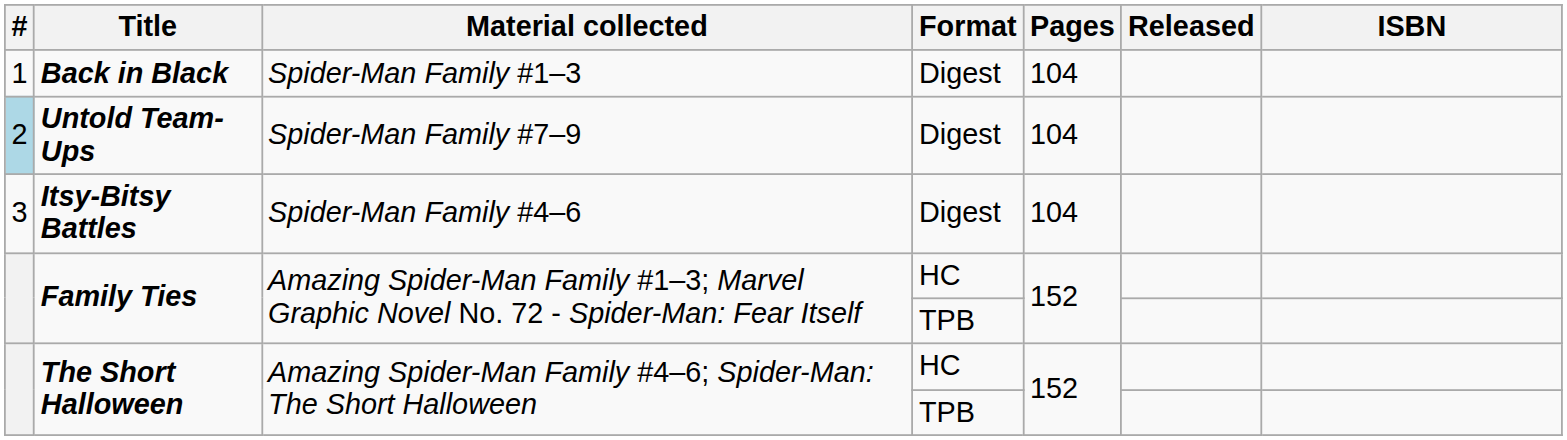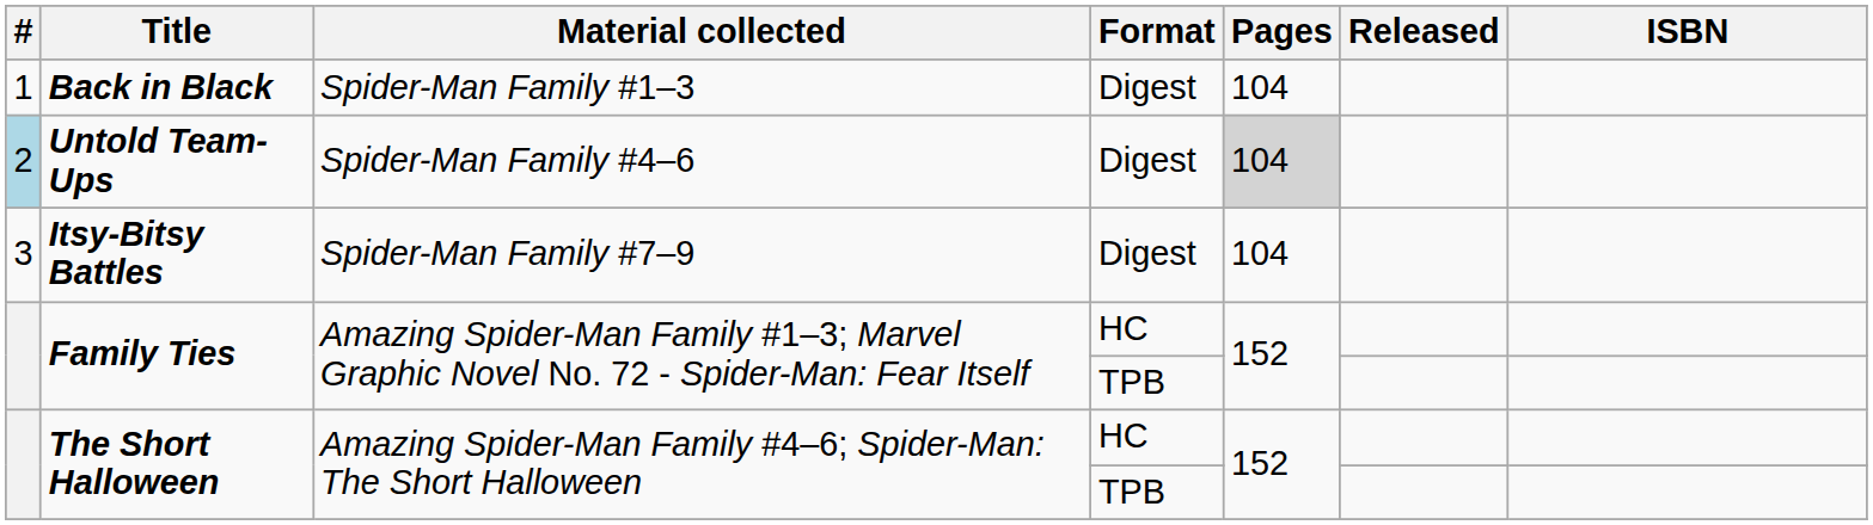Untold Team-Ups | Material collected: Spider-Man Family #7–9 -> Spider-Man Family #4–6
Untold Team-Ups | Pages: no background -> lightgrey background
Itsy-Bitsy Battles | Material collected: Spider-Man Family #4–6 -> Spider-Man Family #7–9
